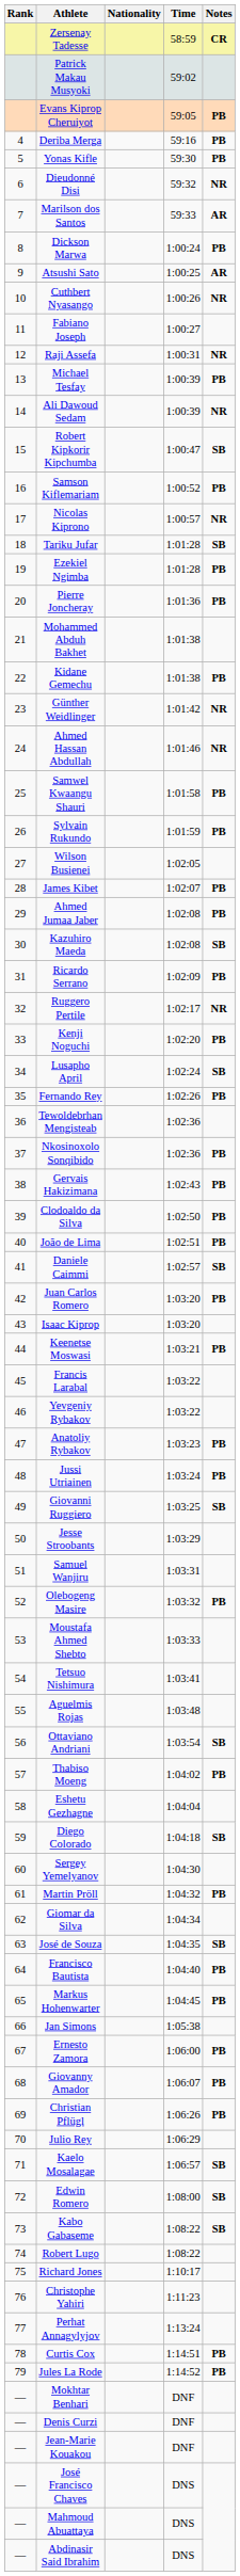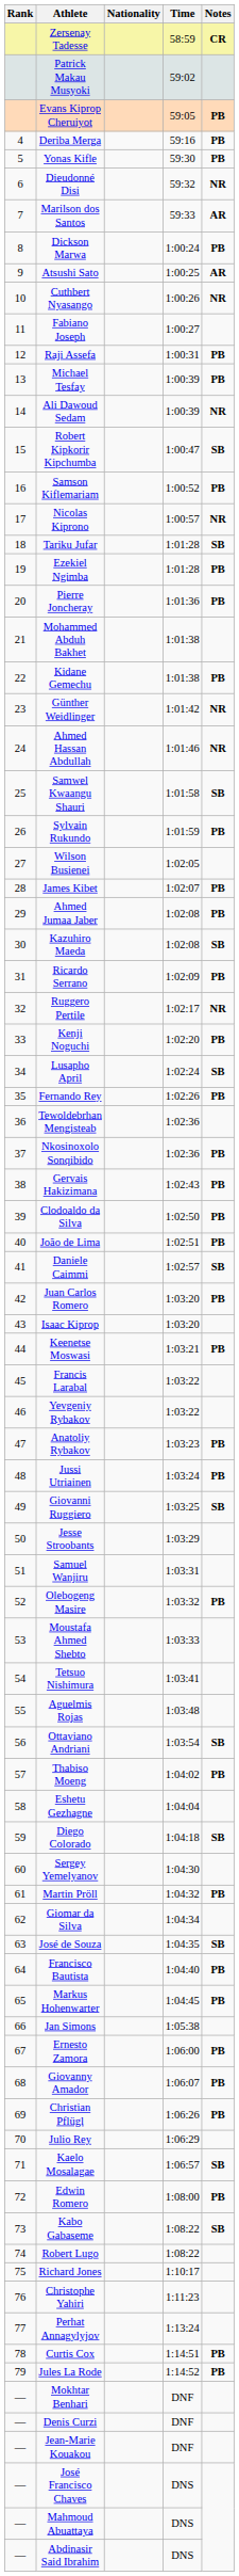Raji Assefa | Notes: NR -> PB
Samwel Kwaangu Shauri | Notes: PB -> SB
Edwin Romero | Notes: SB -> PB
